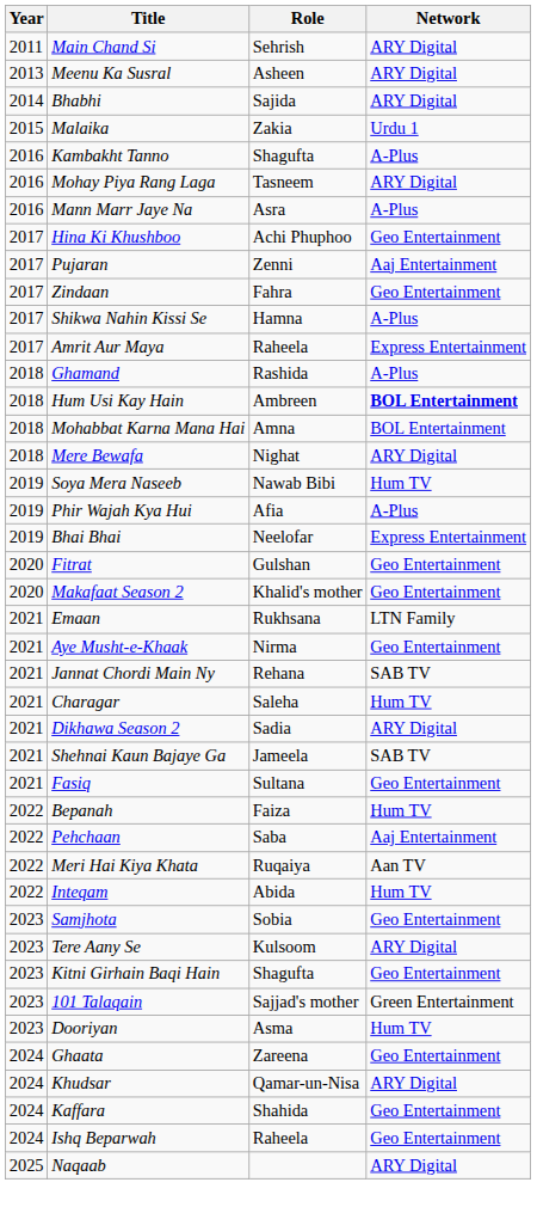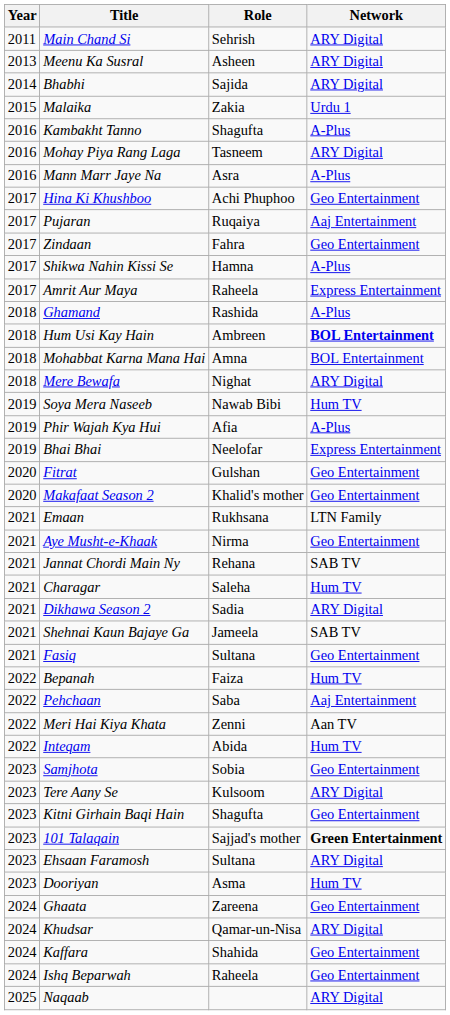Pujaran | Role: Zenni -> Ruqaiya
Meri Hai Kiya Khata | Role: Ruqaiya -> Zenni
101 Talaqain | Network: normal -> bold
+ row: 2023 | Ehsaan Faramosh | Sultana | ARY Digital
